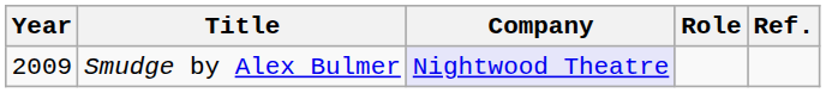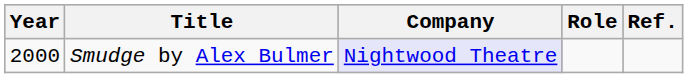Smudge by Alex Bulmer | Year: 2009 -> 2000
